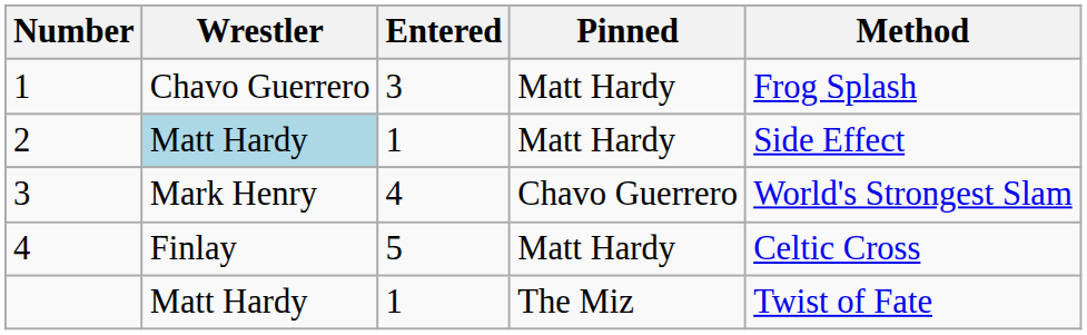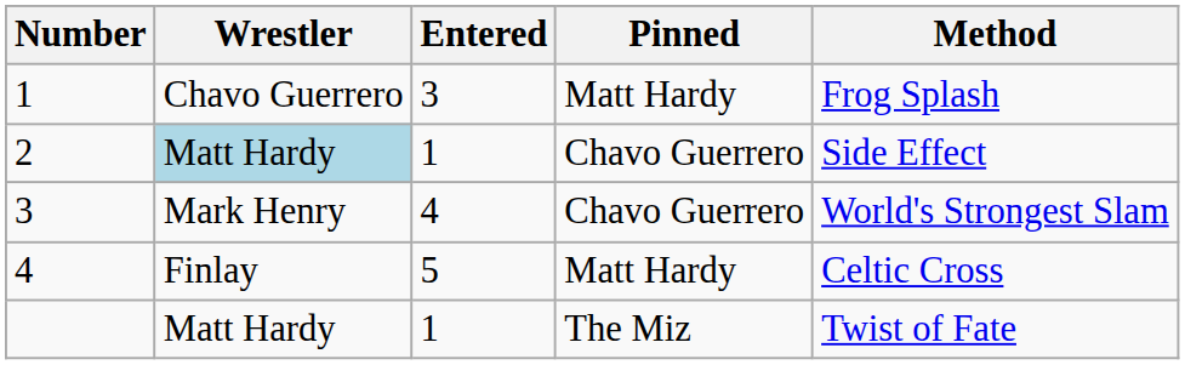2 | Pinned: Matt Hardy -> Chavo Guerrero
